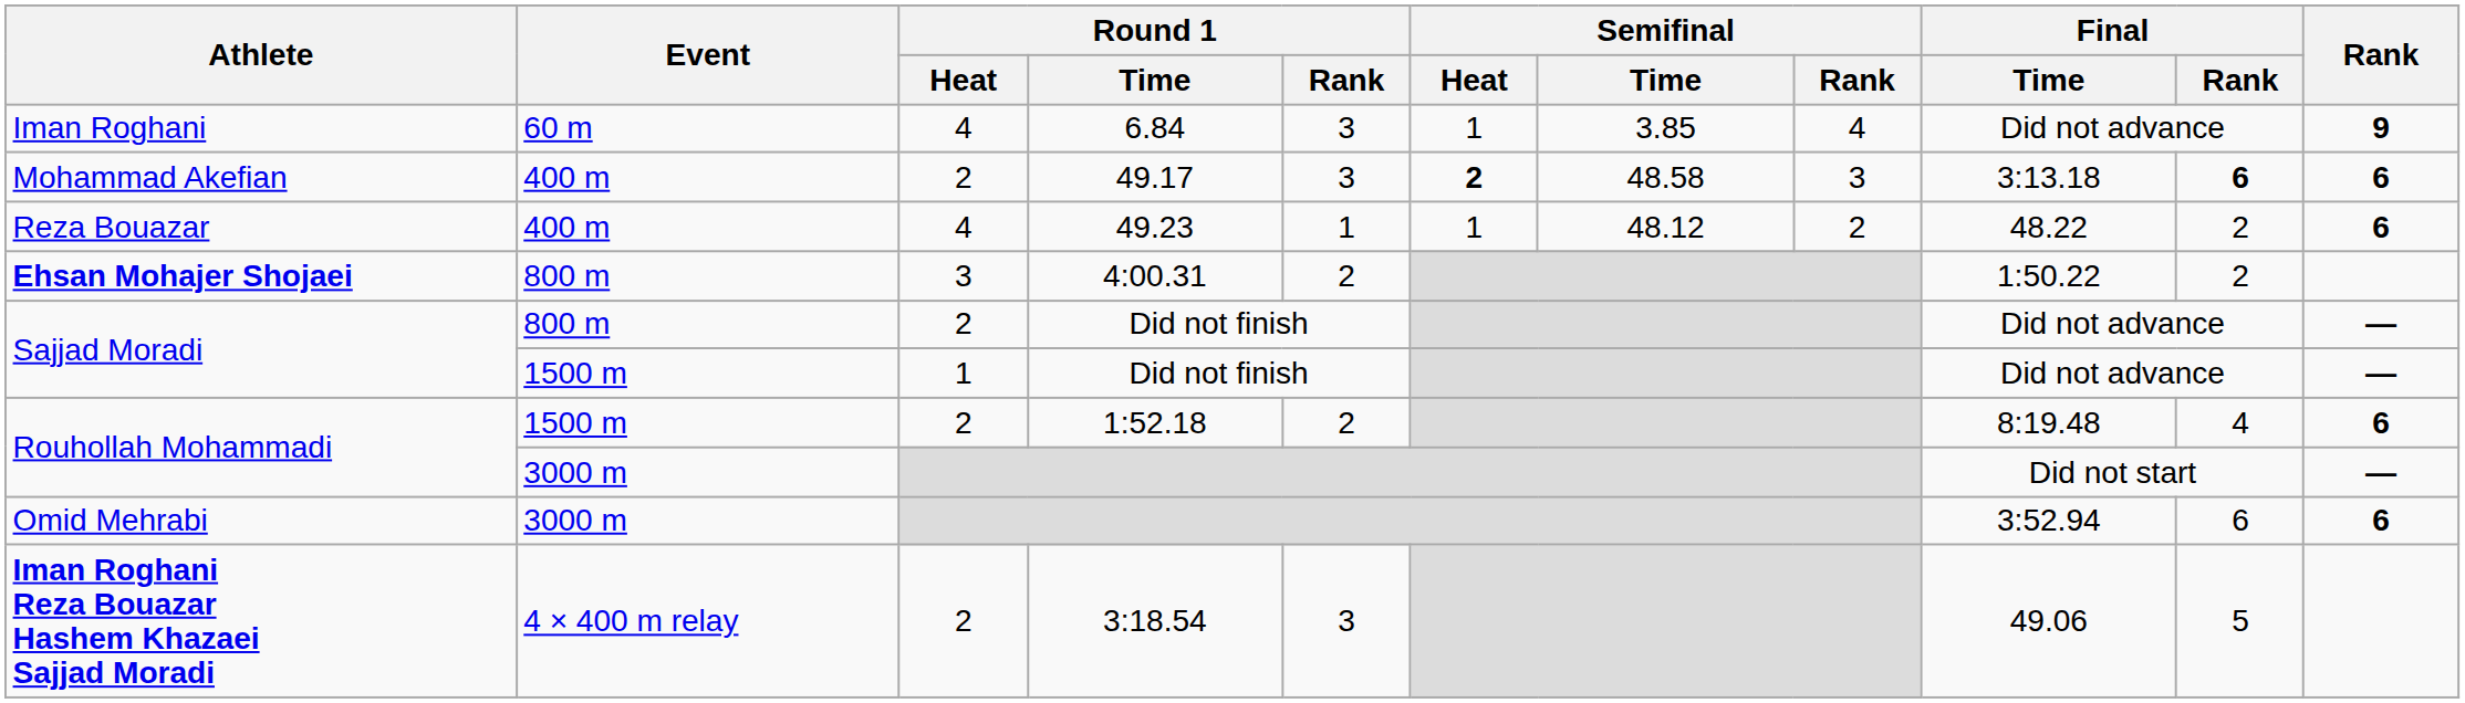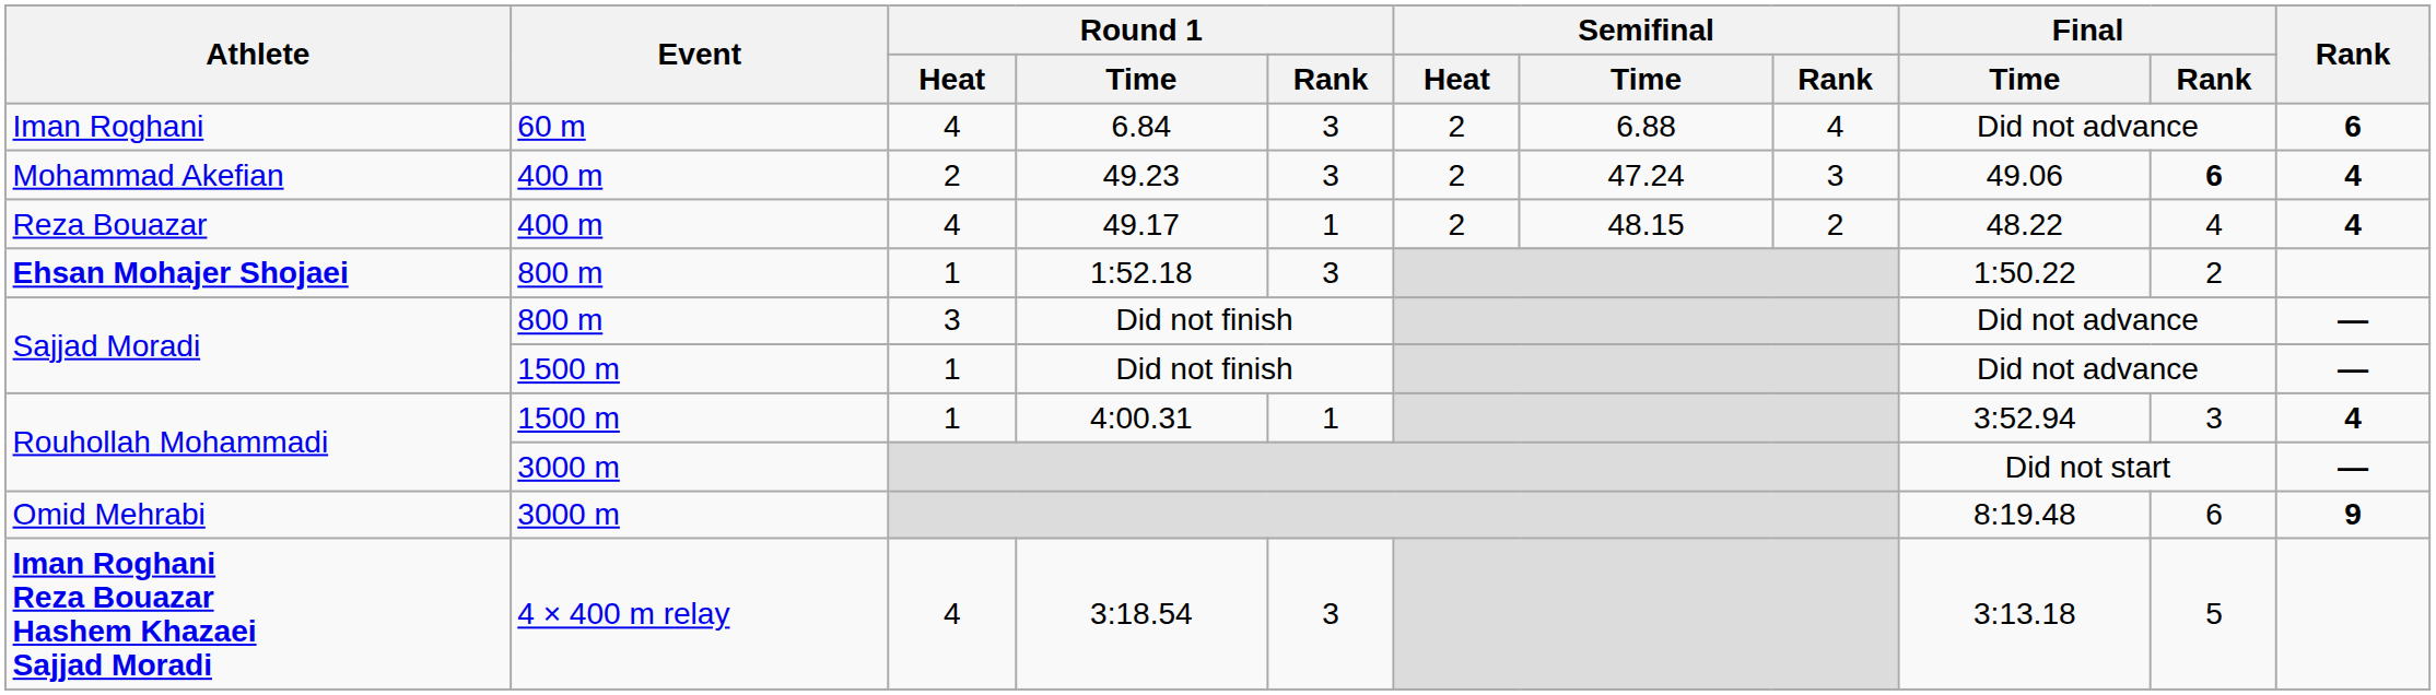Iman Roghani | Semifinal / Heat: 1 -> 2
Iman Roghani | Semifinal / Time: 3.85 -> 6.88
Iman Roghani | Rank: 9 -> 6
Mohammad Akefian | Round 1 / Time: 49.17 -> 49.23
Mohammad Akefian | Semifinal / Heat: bold -> normal
Mohammad Akefian | Semifinal / Time: 48.58 -> 47.24
Mohammad Akefian | Final / Time: 3:13.18 -> 49.06
Mohammad Akefian | Rank: 6 -> 4
Reza Bouazar | Round 1 / Time: 49.23 -> 49.17
Reza Bouazar | Semifinal / Heat: 1 -> 2
Reza Bouazar | Semifinal / Time: 48.12 -> 48.15
Reza Bouazar | Final / Rank: 2 -> 4
Reza Bouazar | Rank: 6 -> 4
Ehsan Mohajer Shojaei | Round 1 / Heat: 3 -> 1
Ehsan Mohajer Shojaei | Round 1 / Time: 4:00.31 -> 1:52.18
Ehsan Mohajer Shojaei | Round 1 / Rank: 2 -> 3
Sajjad Moradi / 800 m | Round 1 / Heat: 2 -> 3
Rouhollah Mohammadi / 1500 m | Round 1 / Heat: 2 -> 1
Rouhollah Mohammadi / 1500 m | Round 1 / Time: 1:52.18 -> 4:00.31
Rouhollah Mohammadi / 1500 m | Round 1 / Rank: 2 -> 1
Rouhollah Mohammadi / 1500 m | Final / Time: 8:19.48 -> 3:52.94
Rouhollah Mohammadi / 1500 m | Final / Rank: 4 -> 3
Rouhollah Mohammadi / 1500 m | Rank: 6 -> 4
Omid Mehrabi | Final / Time: 3:52.94 -> 8:19.48
Omid Mehrabi | Rank: 6 -> 9
Iman Roghani Reza Bouazar Hashem Khazaei Sajjad Moradi | Round 1 / Heat: 2 -> 4
Iman Roghani Reza Bouazar Hashem Khazaei Sajjad Moradi | Final / Time: 49.06 -> 3:13.18
